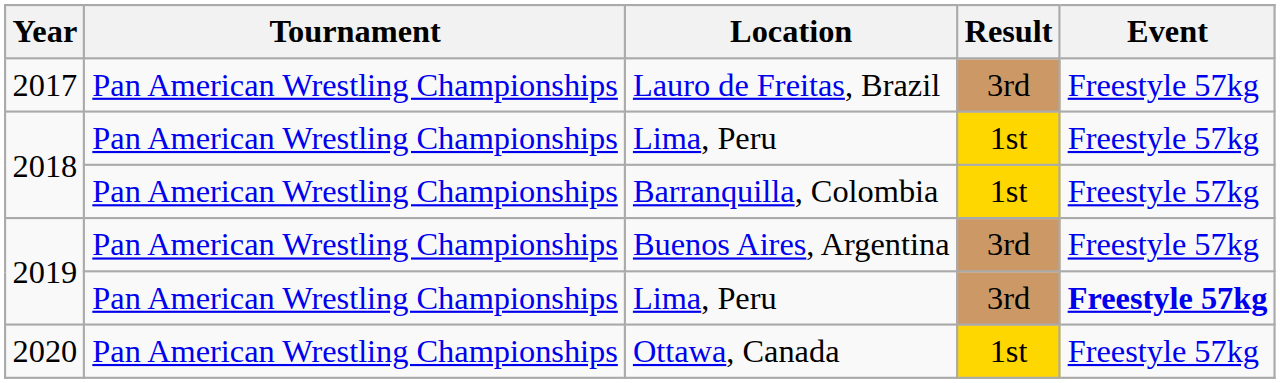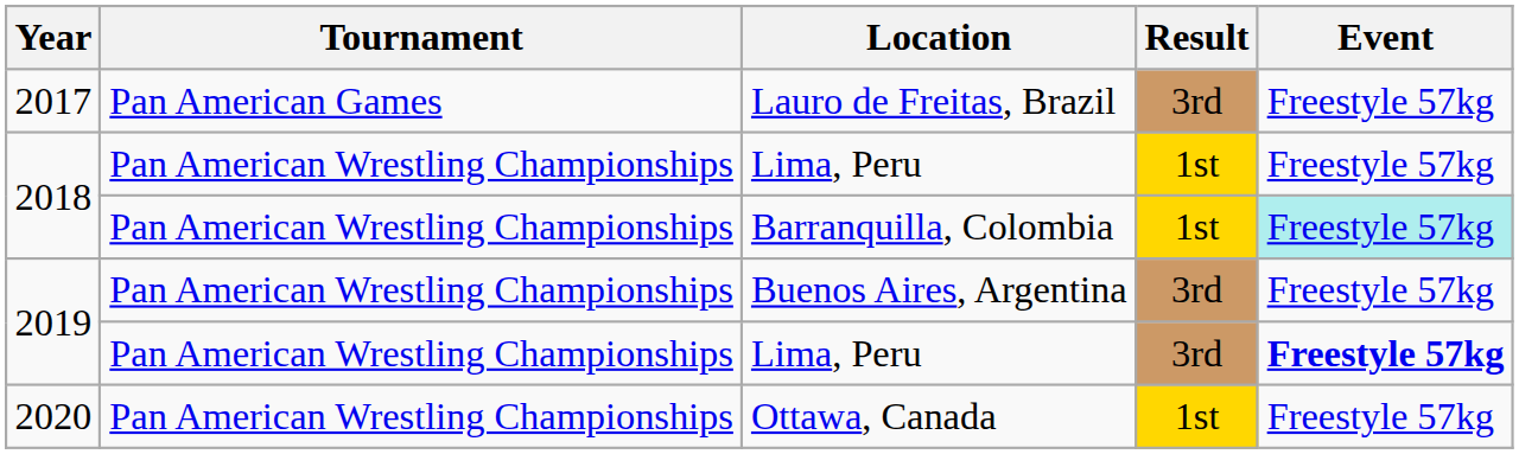Lauro de Freitas, Brazil | Tournament: Pan American Wrestling Championships -> Pan American Games
Barranquilla, Colombia | Event: no background -> paleturquoise background
